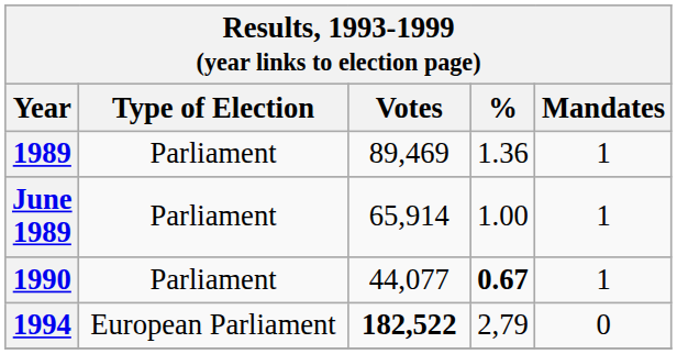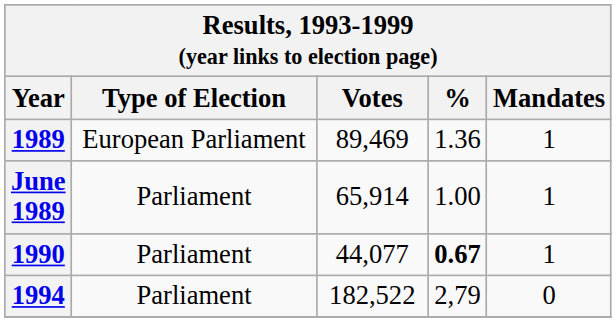1989 | Type of Election: Parliament -> European Parliament
1994 | Type of Election: European Parliament -> Parliament
1994 | Votes: bold -> normal
